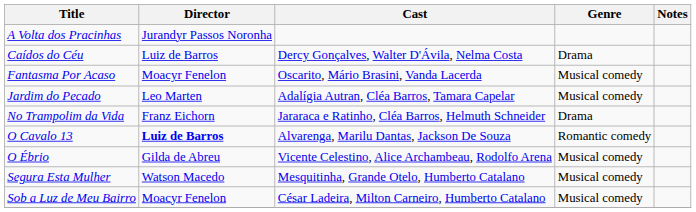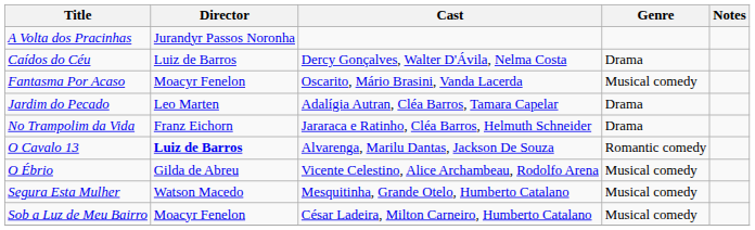Jardim do Pecado | Genre: Musical comedy -> Drama
